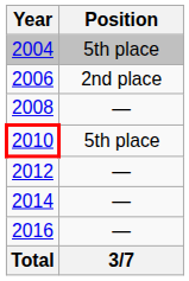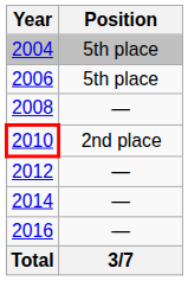2006 | Position: 2nd place -> 5th place
2010 | Position: 5th place -> 2nd place
